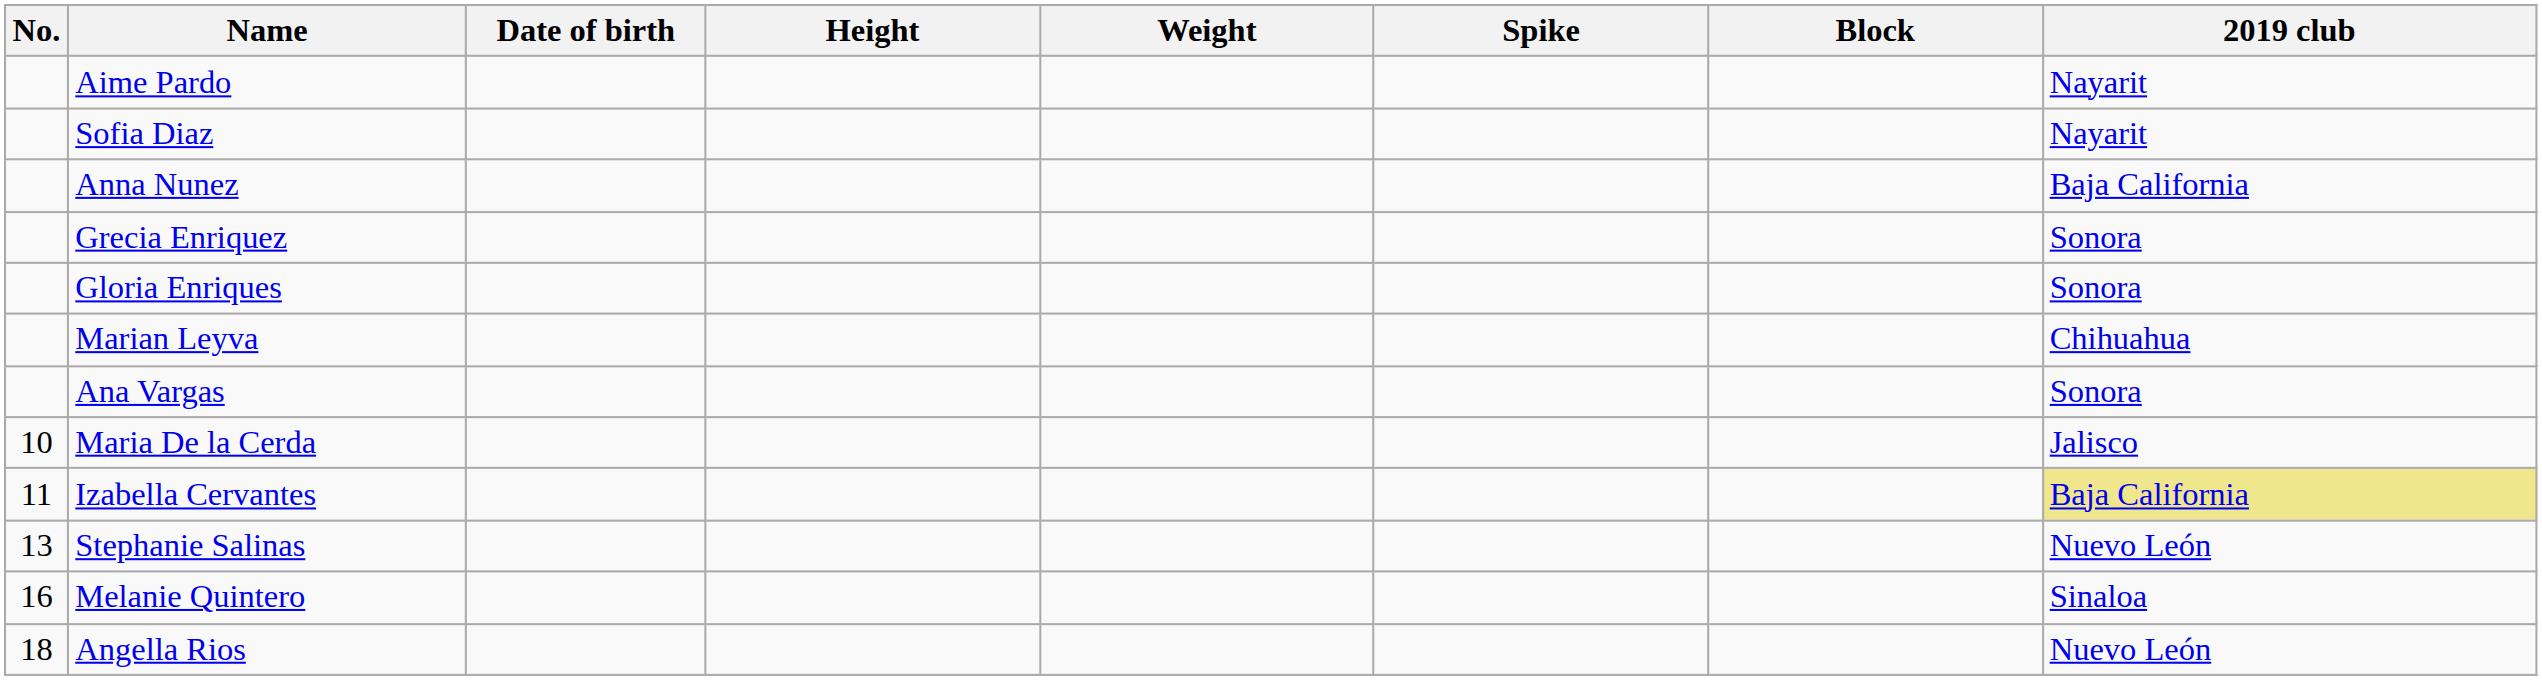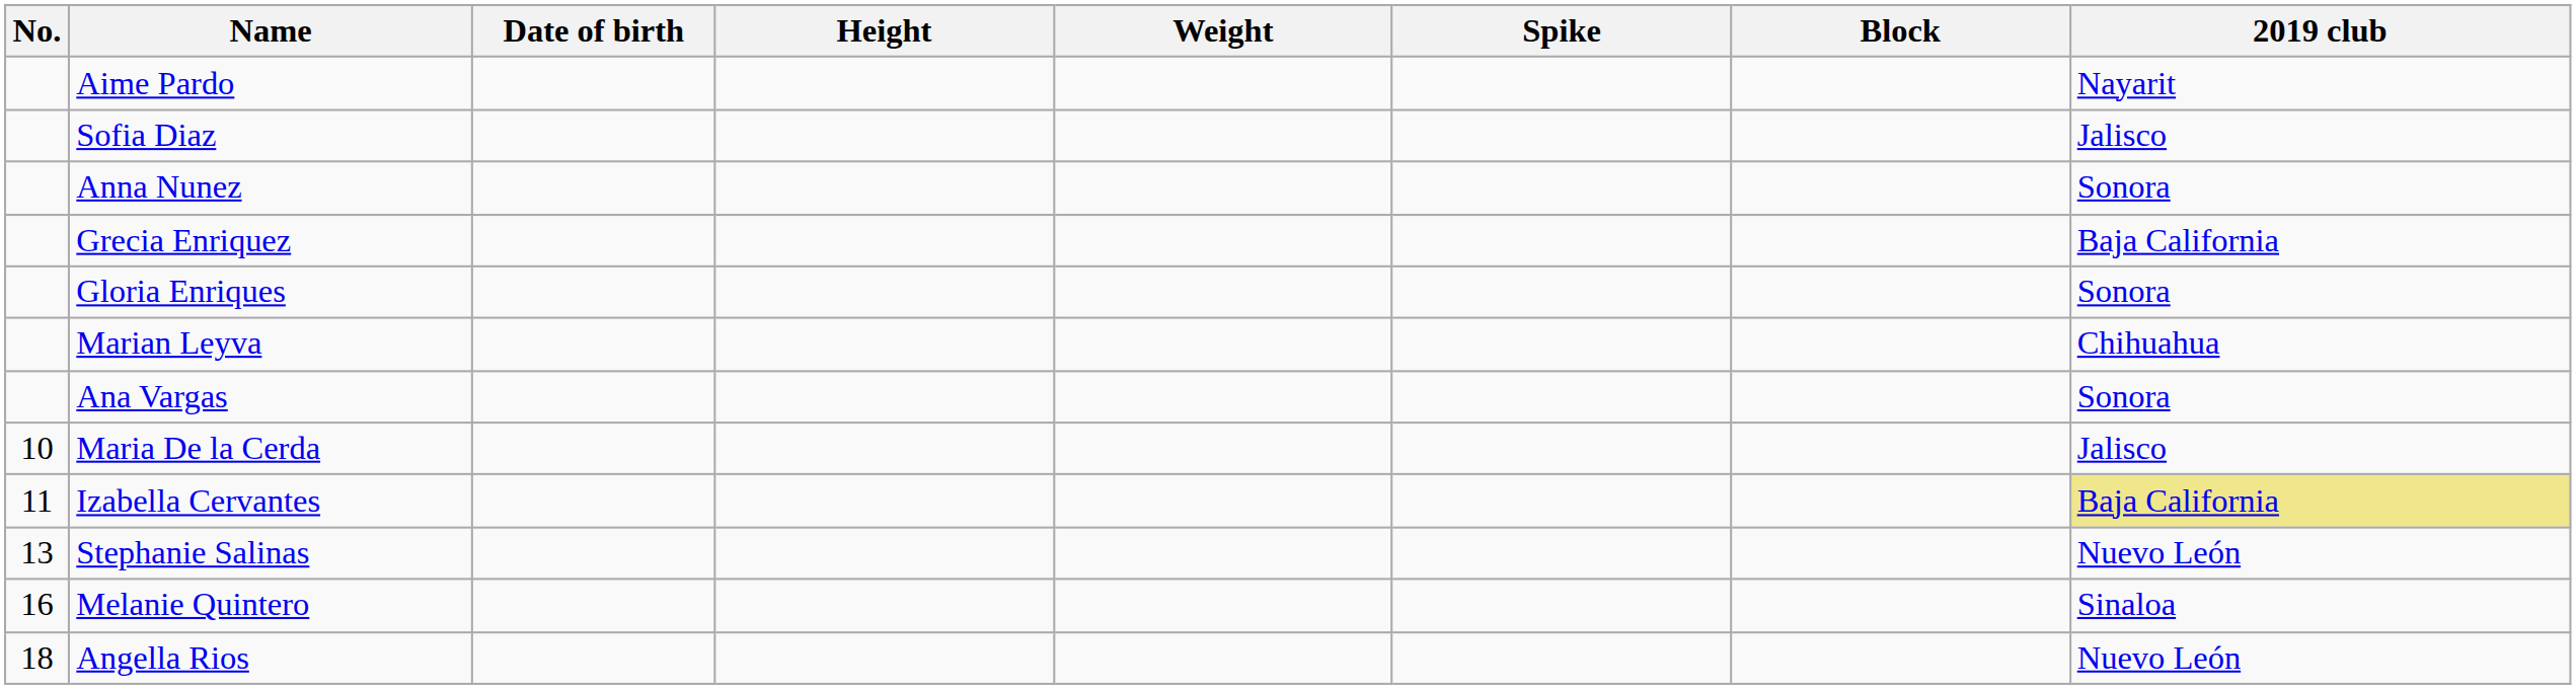Sofia Diaz | 2019 club: Nayarit -> Jalisco
Anna Nunez | 2019 club: Baja California -> Sonora
Grecia Enriquez | 2019 club: Sonora -> Baja California
